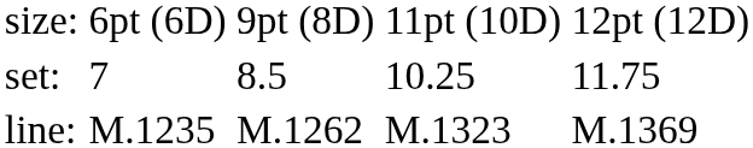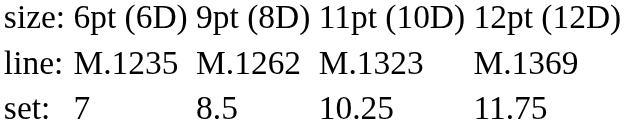rows swapped: set: <-> line:
